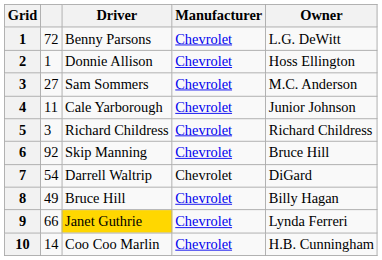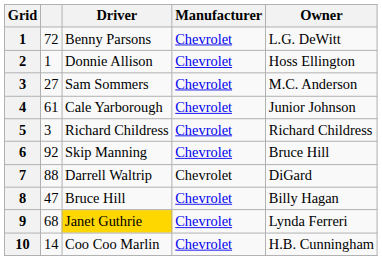4 | column 2: 11 -> 61
7 | column 2: 54 -> 88
8 | column 2: 49 -> 47
9 | column 2: 66 -> 68
